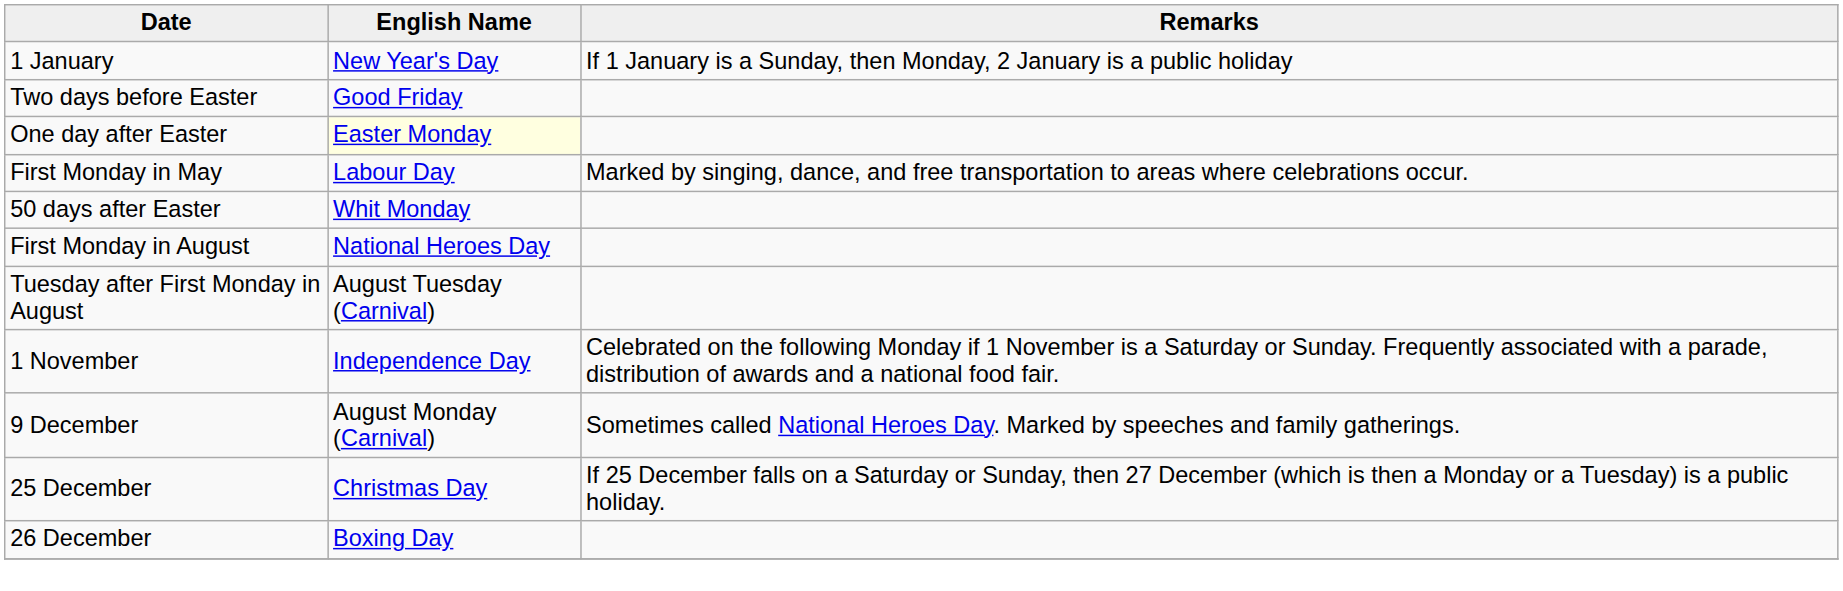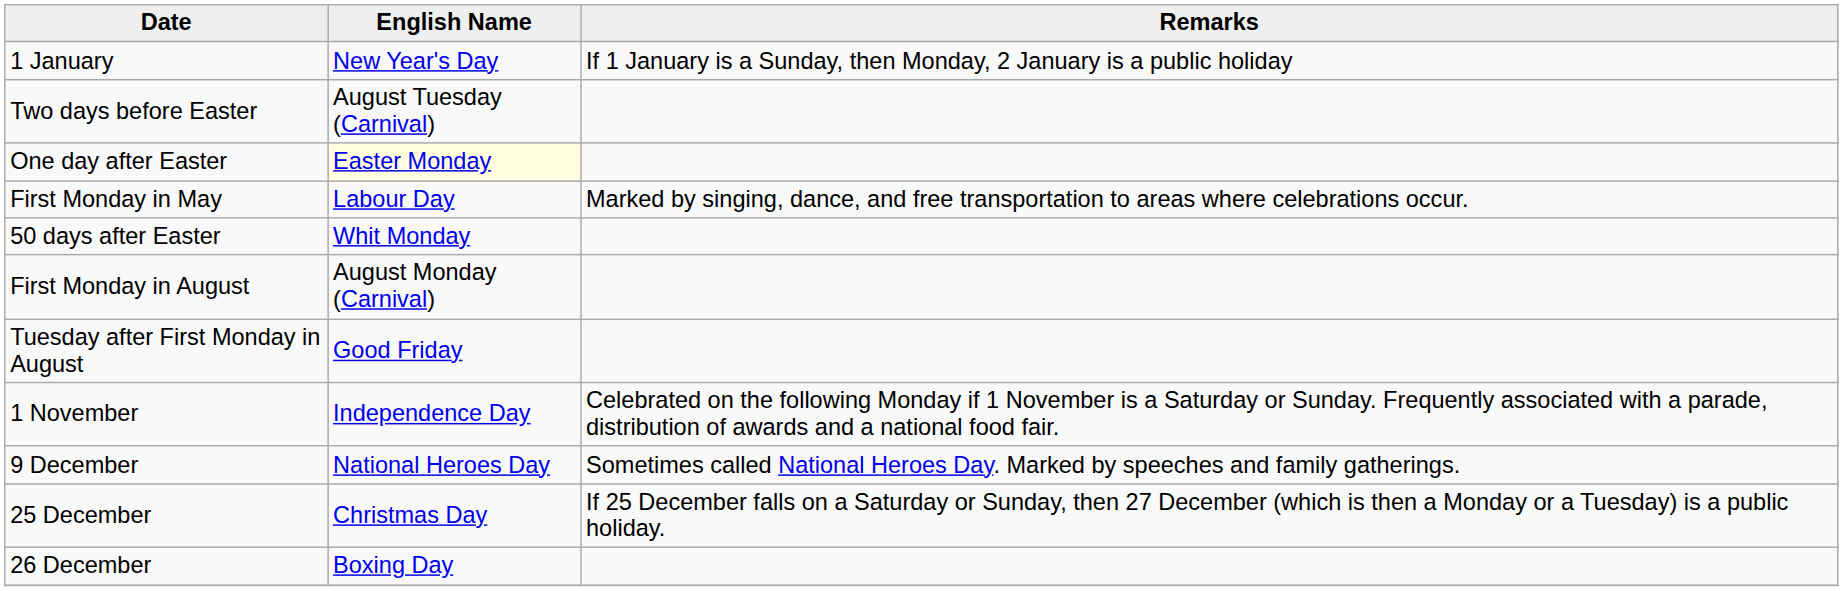Two days before Easter | English Name: Good Friday -> August Tuesday (Carnival)
First Monday in August | English Name: National Heroes Day -> August Monday (Carnival)
Tuesday after First Monday in August | English Name: August Tuesday (Carnival) -> Good Friday
9 December | English Name: August Monday (Carnival) -> National Heroes Day
